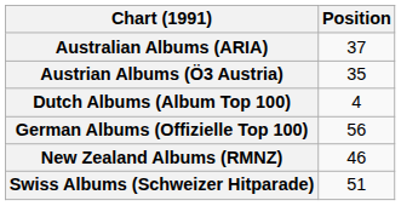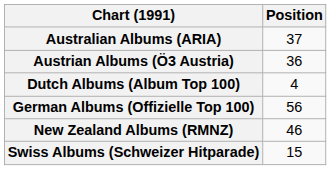Austrian Albums (Ö3 Austria) | Position: 35 -> 36
Swiss Albums (Schweizer Hitparade) | Position: 51 -> 15
